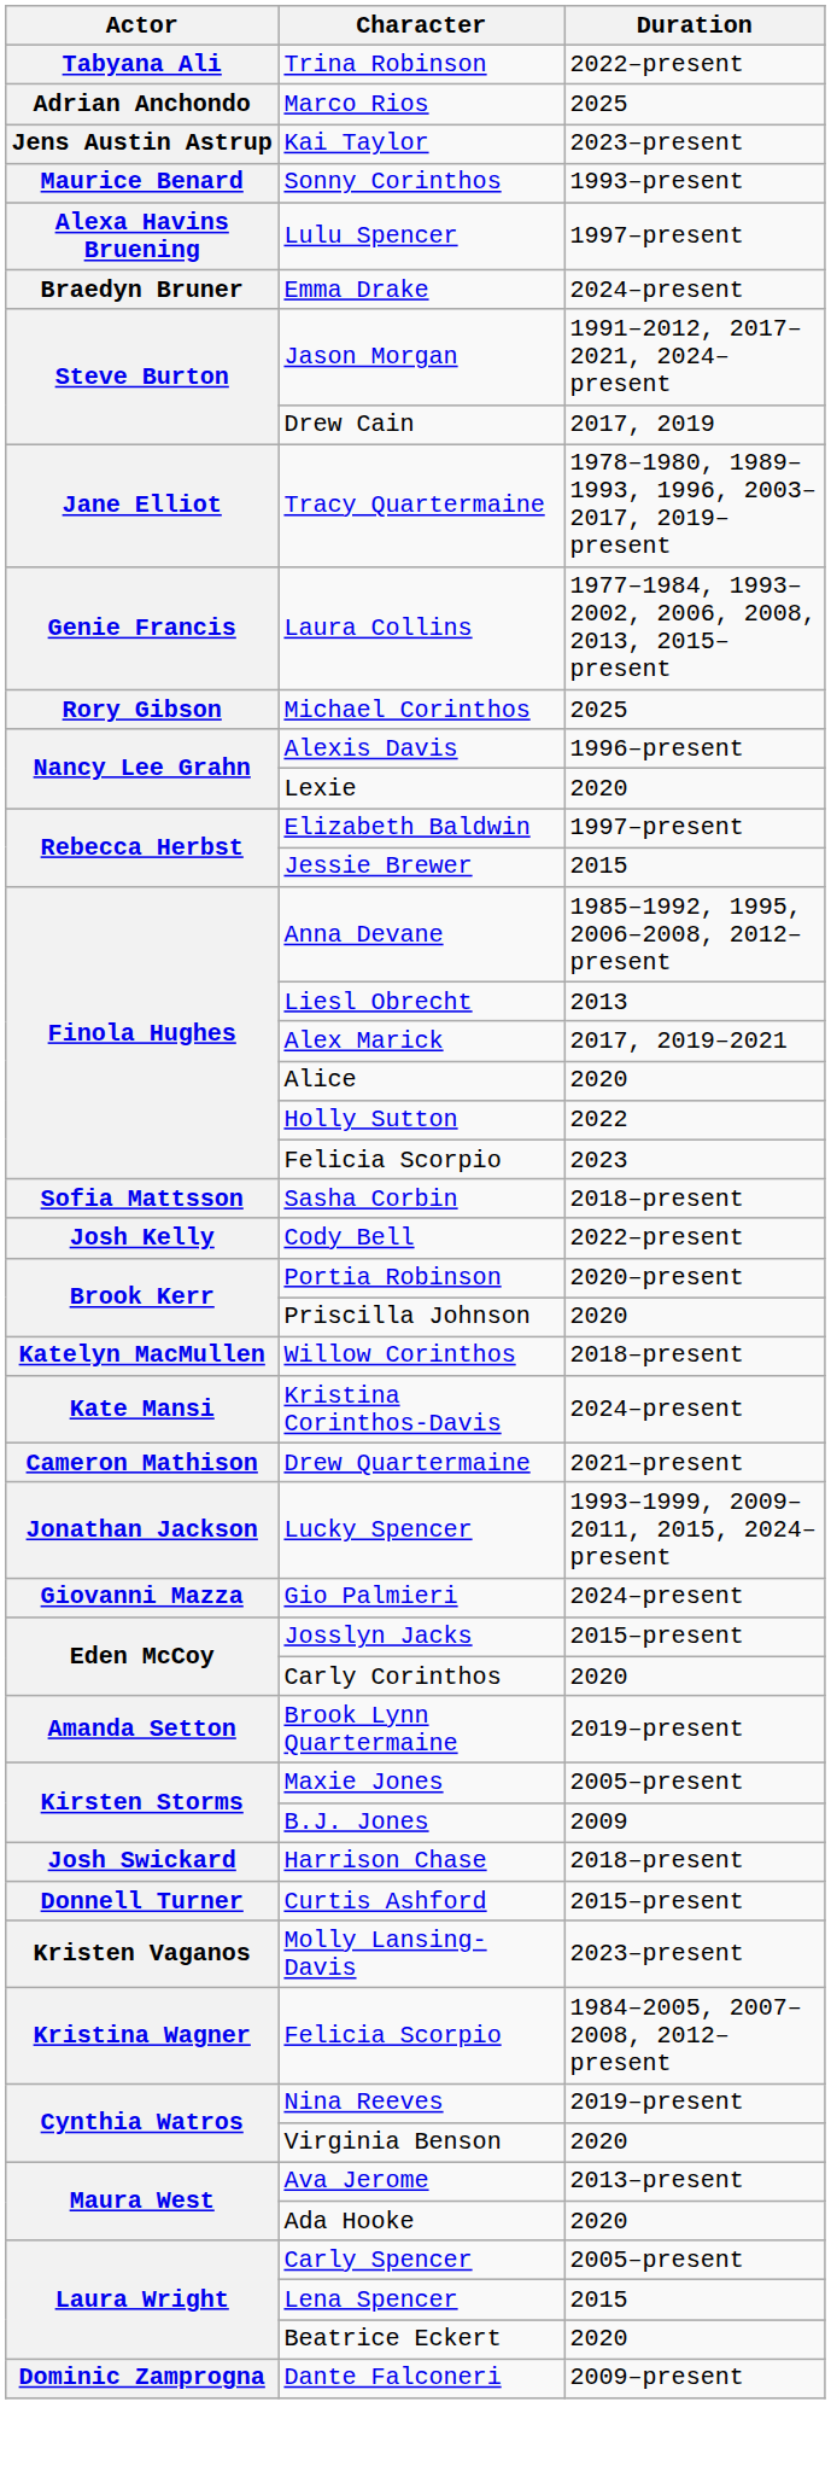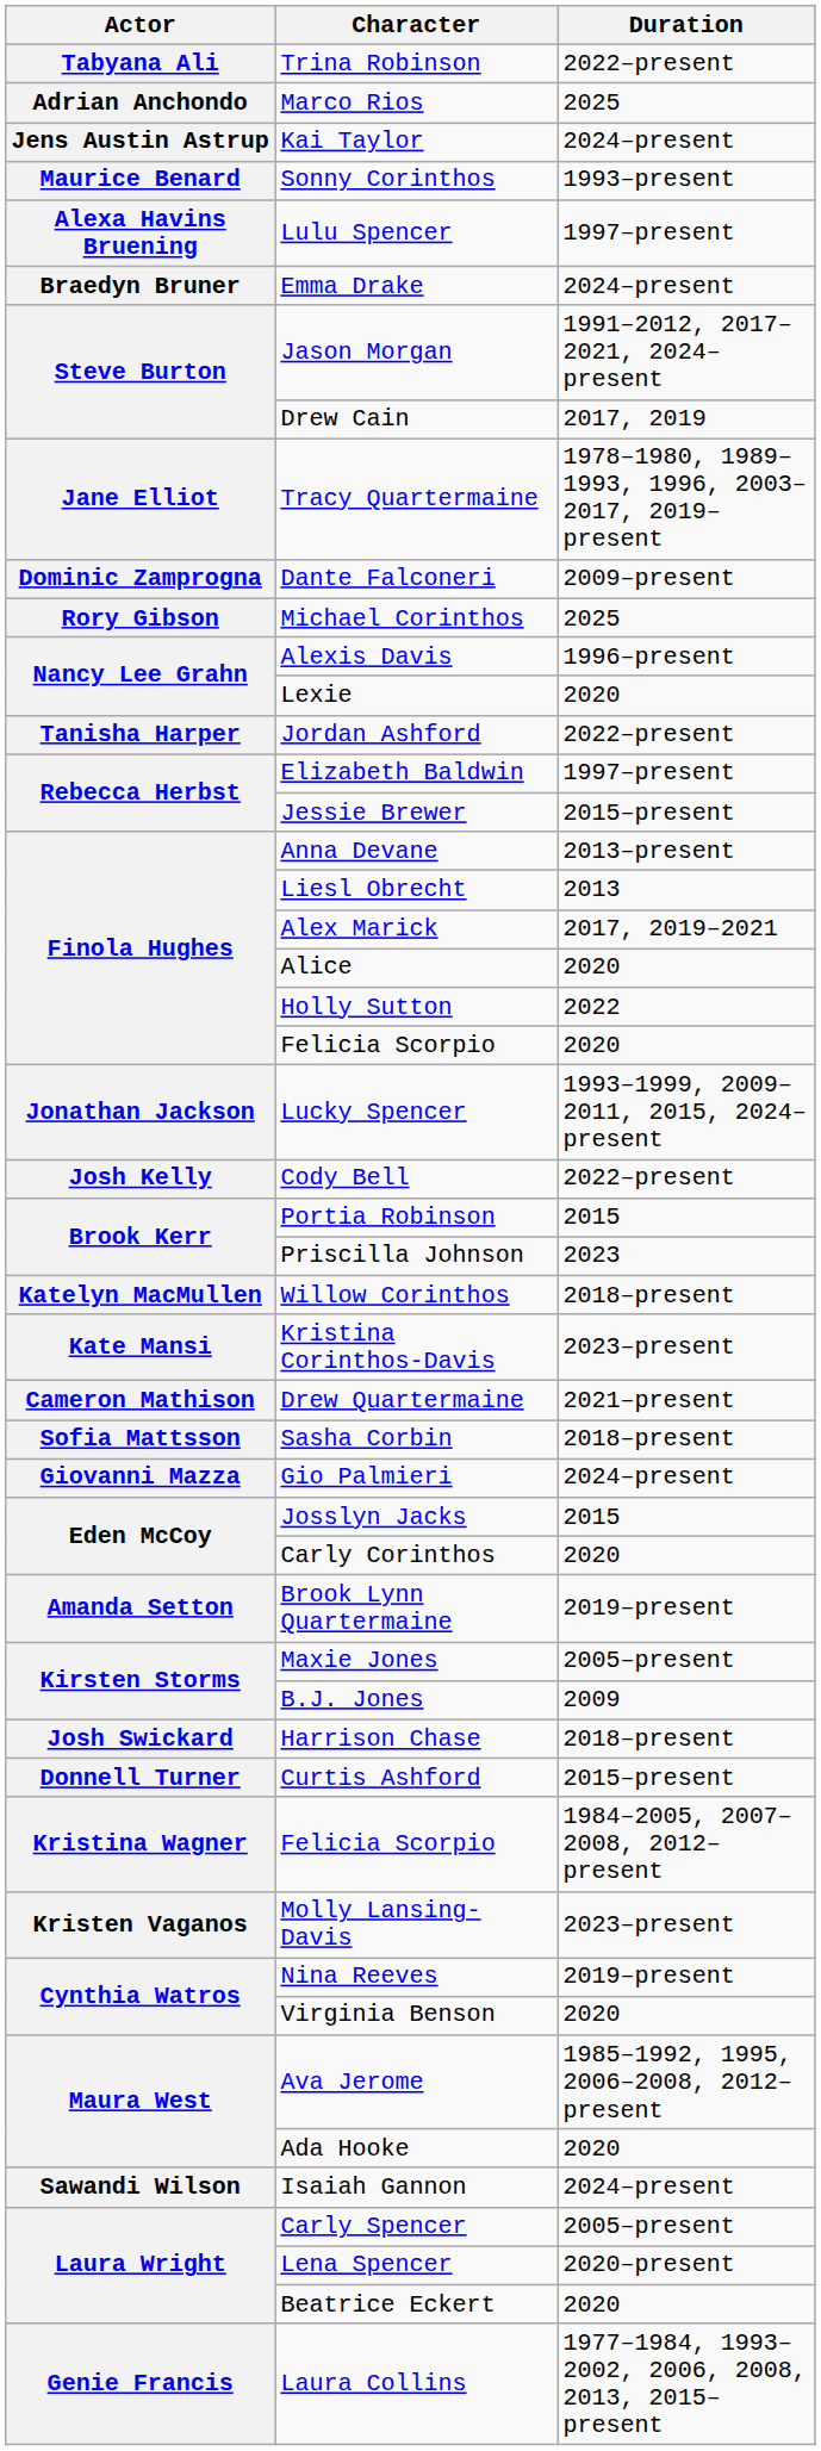Kai Taylor | Duration: 2023–present -> 2024–present
rows swapped: Laura Collins <-> Dante Falconeri
+ row: Tanisha Harper | Jordan Ashford | 2022–present
Jessie Brewer | Duration: 2015 -> 2015–present
Anna Devane | Duration: 1985–1992, 1995, 2006–2008, 2012–present -> 2013–present
Finola Hughes / Felicia Scorpio | Duration: 2023 -> 2020
rows swapped: Lucky Spencer <-> Sasha Corbin
Portia Robinson | Duration: 2020–present -> 2015
Priscilla Johnson | Duration: 2020 -> 2023
Kristina Corinthos-Davis | Duration: 2024–present -> 2023–present
Josslyn Jacks | Duration: 2015–present -> 2015
rows swapped: Molly Lansing-Davis <-> Kristina Wagner / Felicia Scorpio
Ava Jerome | Duration: 2013–present -> 1985–1992, 1995, 2006–2008, 2012–present
+ row: Sawandi Wilson | Isaiah Gannon | 2024–present
Lena Spencer | Duration: 2015 -> 2020–present
